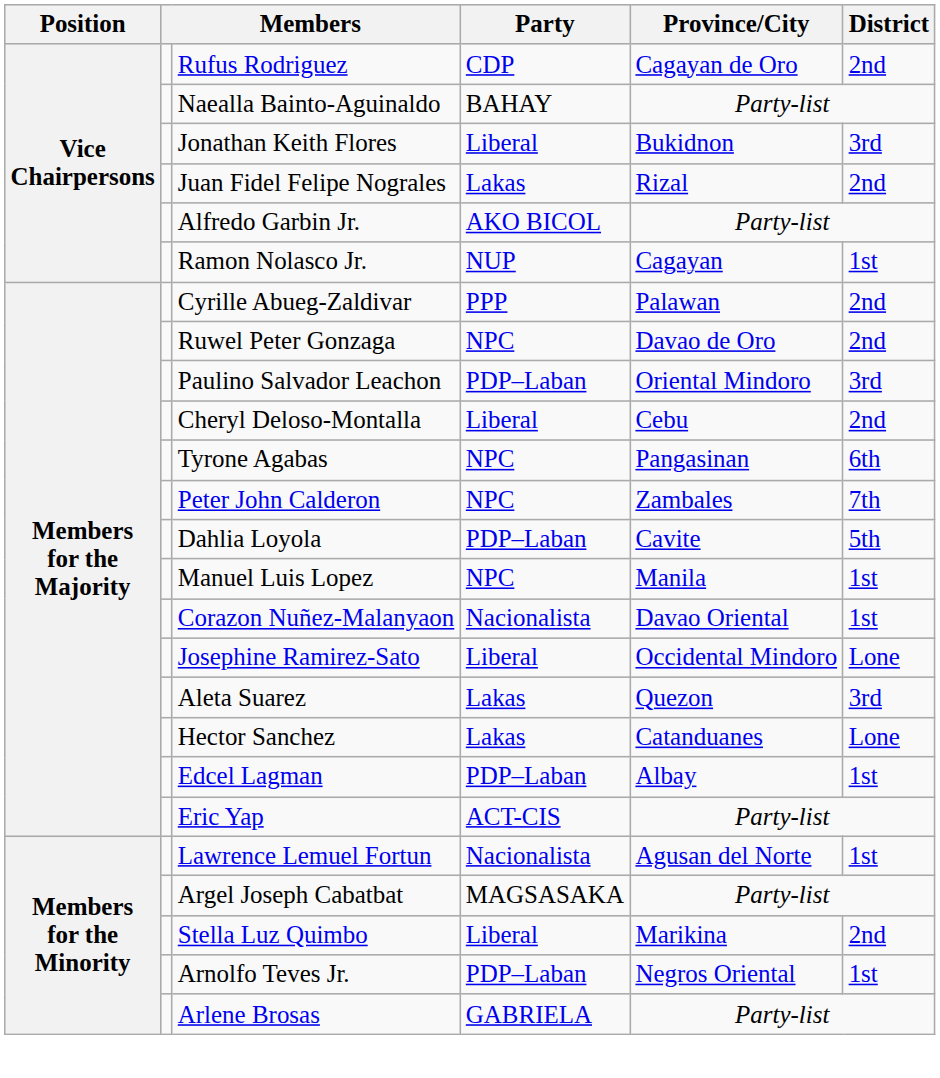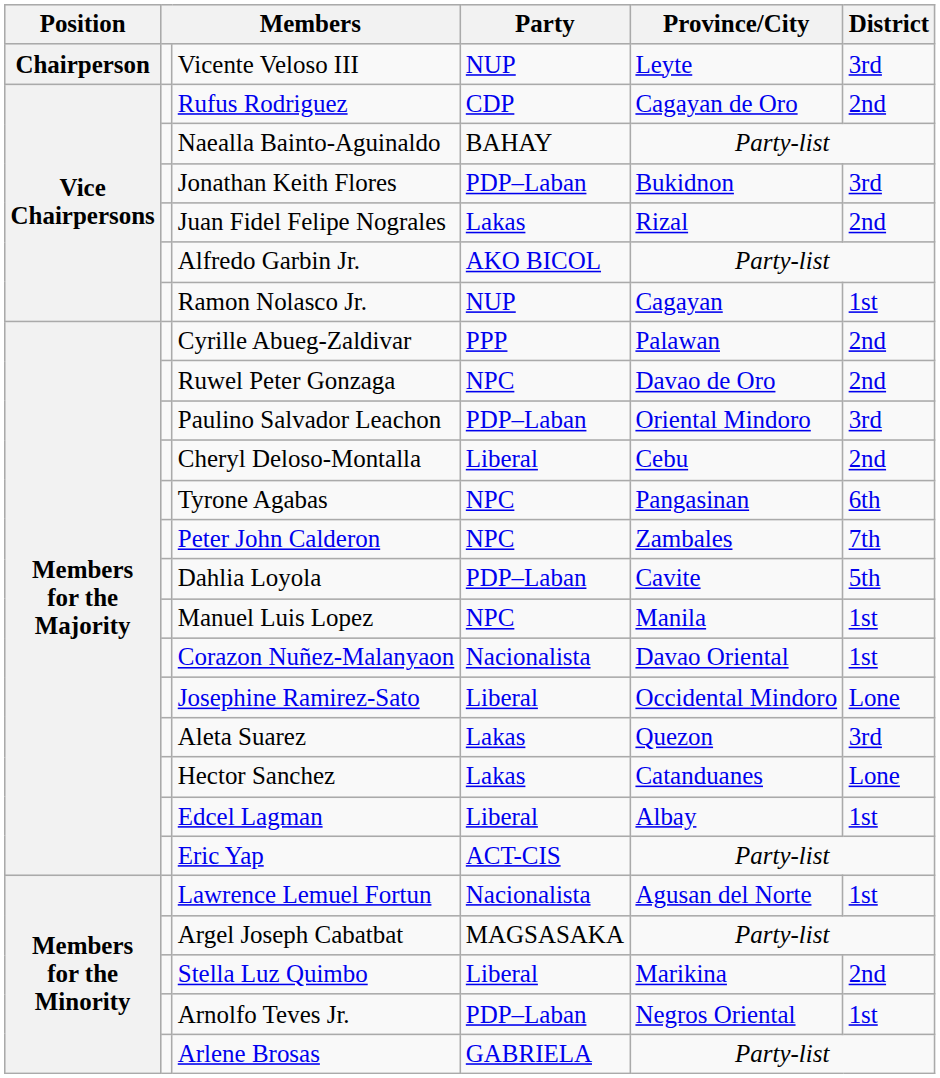+ row: Chairperson | Vicente Veloso III | NUP | Leyte | 3rd
Jonathan Keith Flores | Party: Liberal -> PDP–Laban
Edcel Lagman | Party: PDP–Laban -> Liberal
